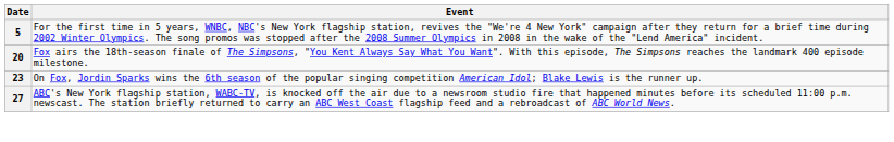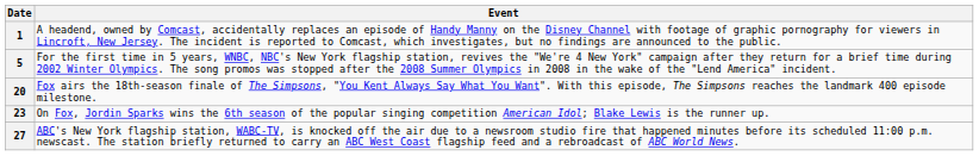+ row: 1 | A headend, owned by Comcast, accidentally replaces an episode of Handy Manny on the Disney Channel with footage of graphic pornography for viewers in Lincroft, New Jersey. The incident is reported to Comcast, which investigates, but no findings are announced to the public.
